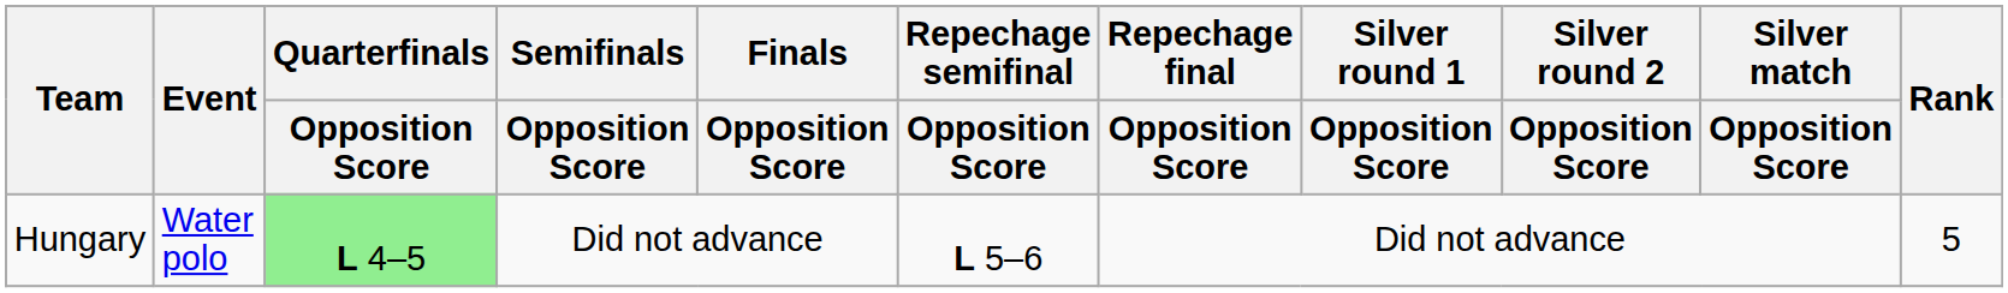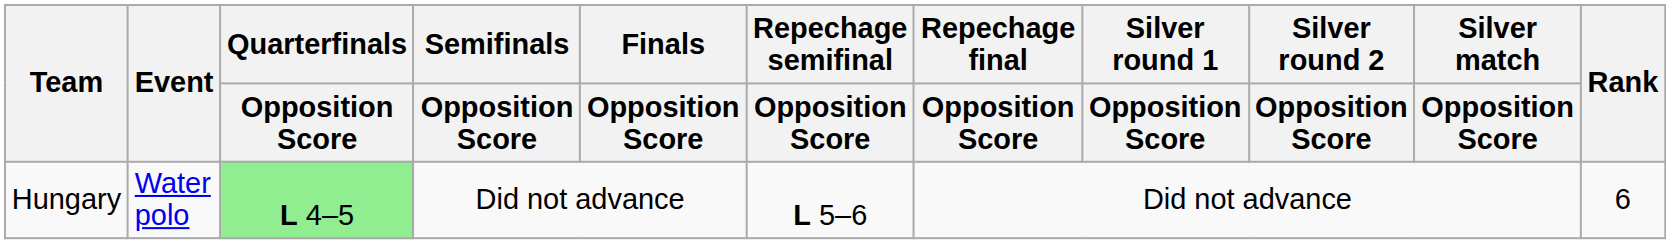Hungary | Rank: 5 -> 6
